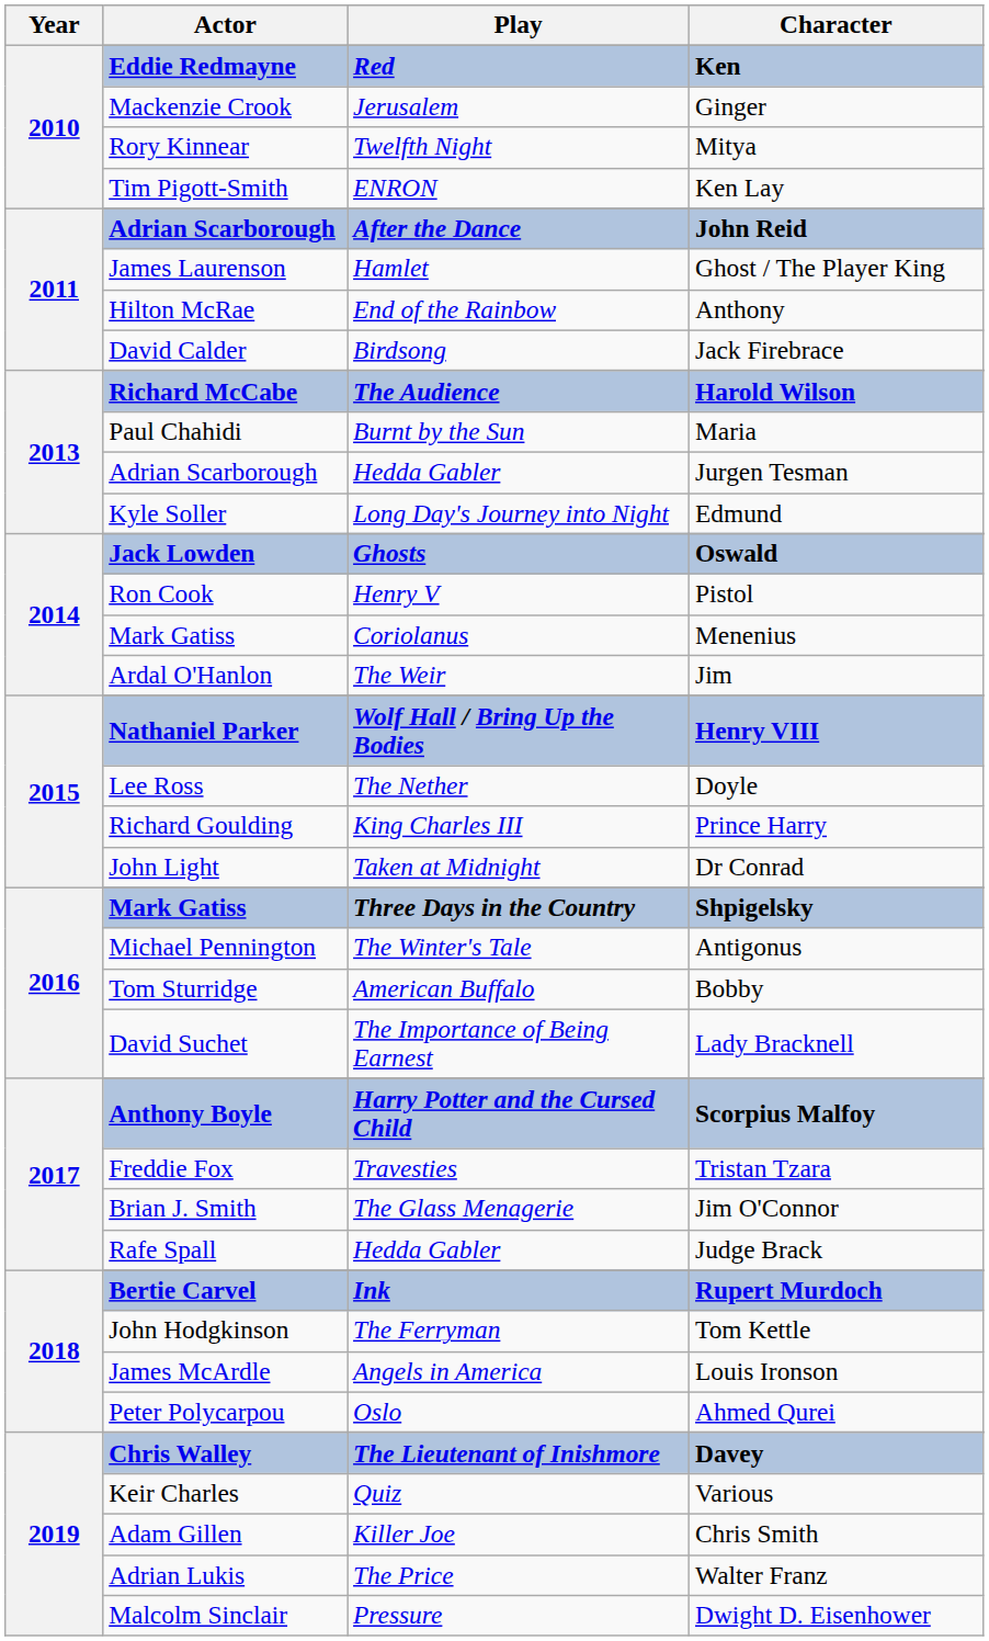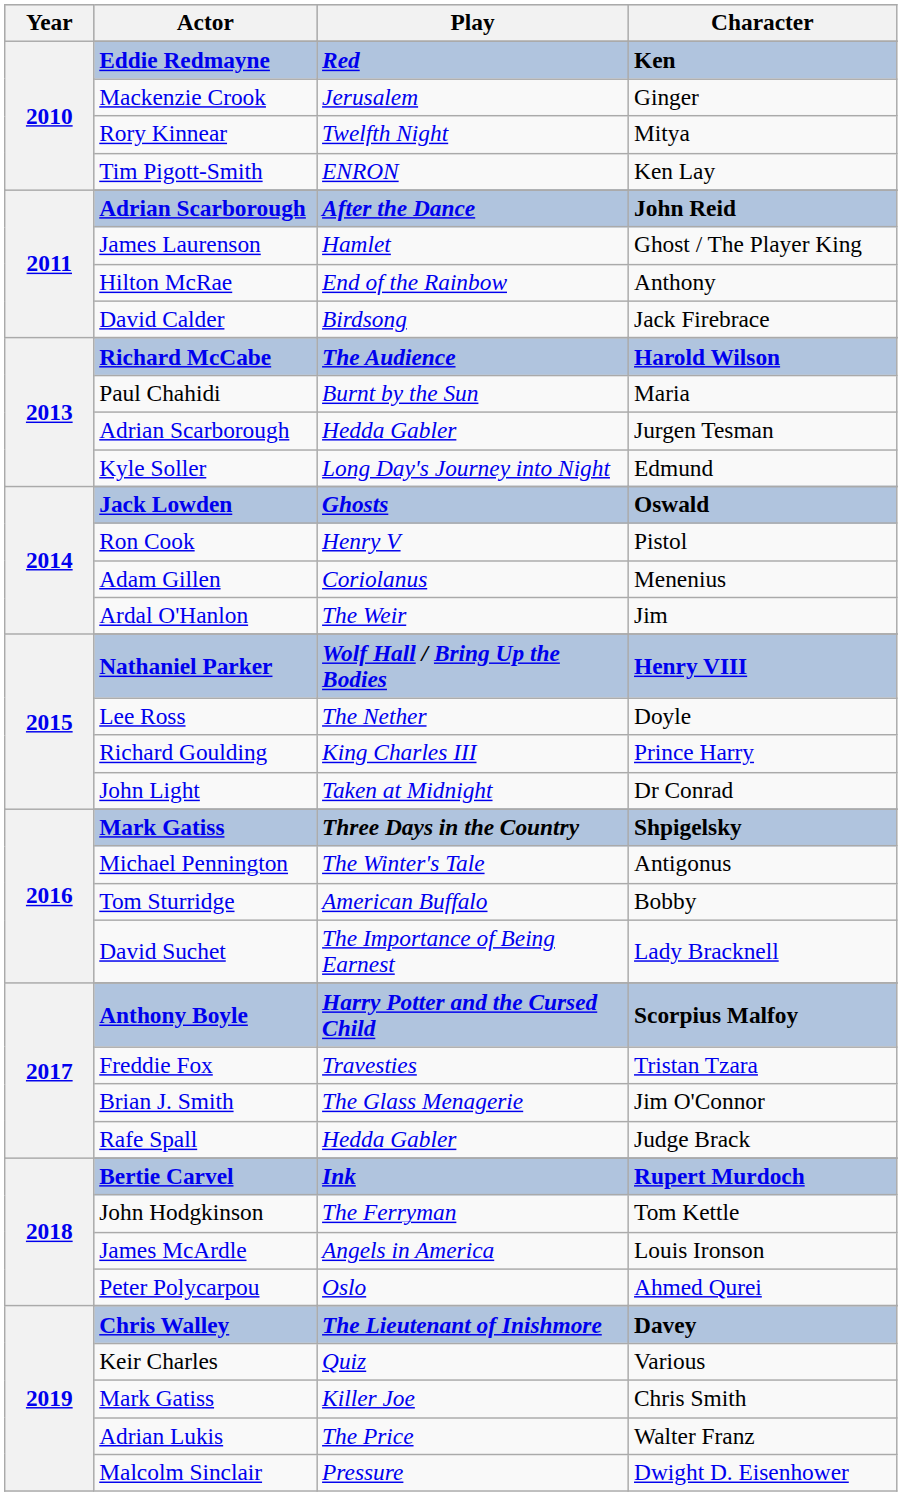Menenius | Actor: Mark Gatiss -> Adam Gillen
Chris Smith | Actor: Adam Gillen -> Mark Gatiss
